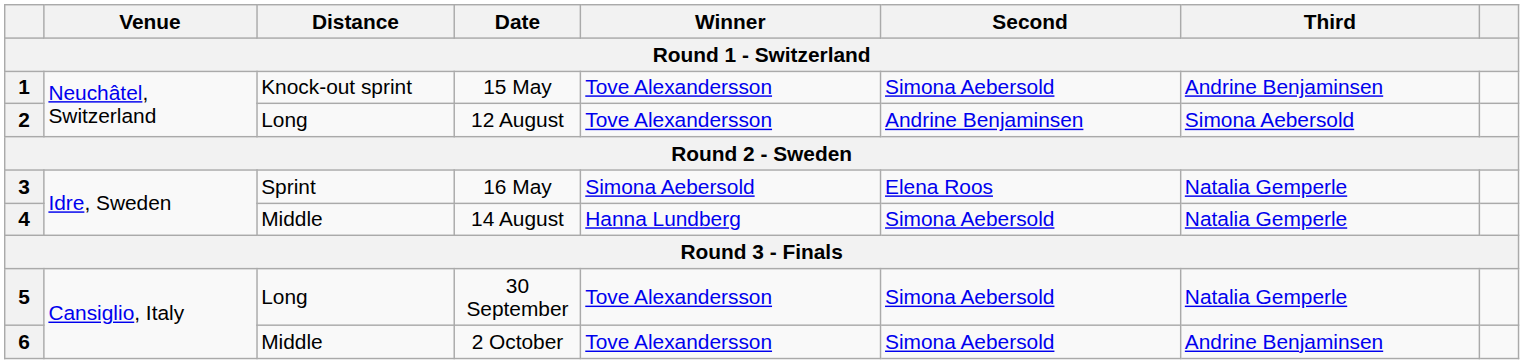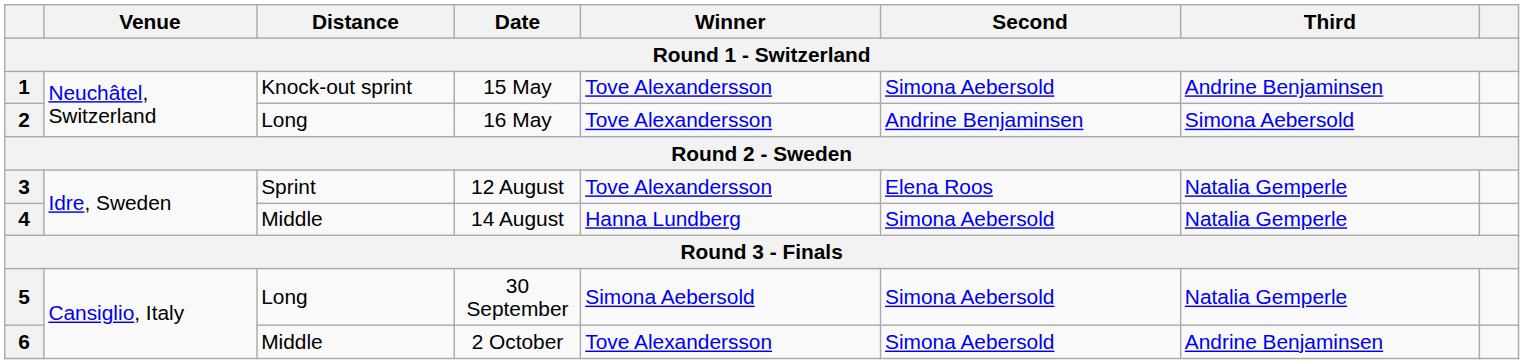2 | Date: 12 August -> 16 May
3 | Date: 16 May -> 12 August
3 | Winner: Simona Aebersold -> Tove Alexandersson
5 | Winner: Tove Alexandersson -> Simona Aebersold
